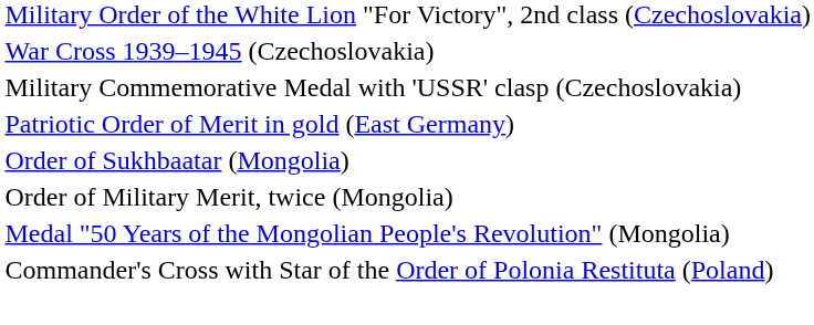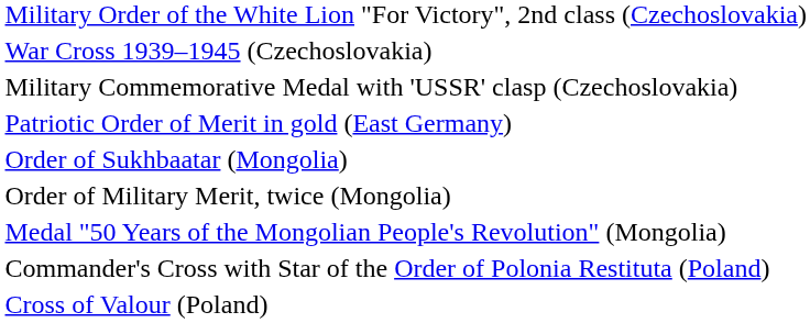+ row: Cross of Valour (Poland)
